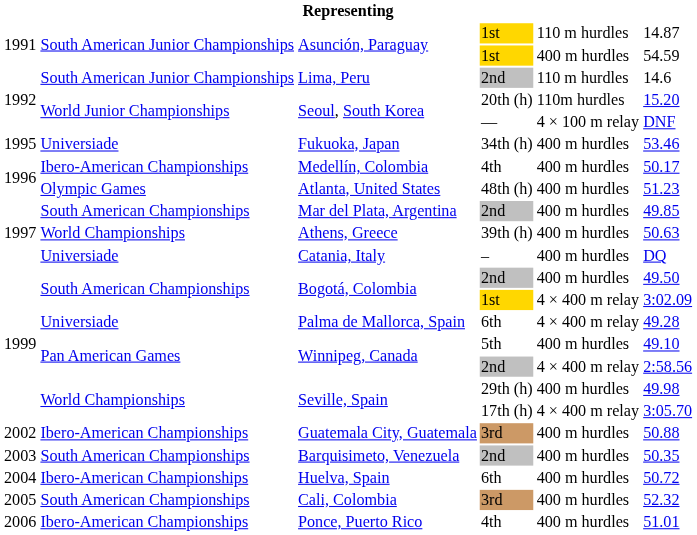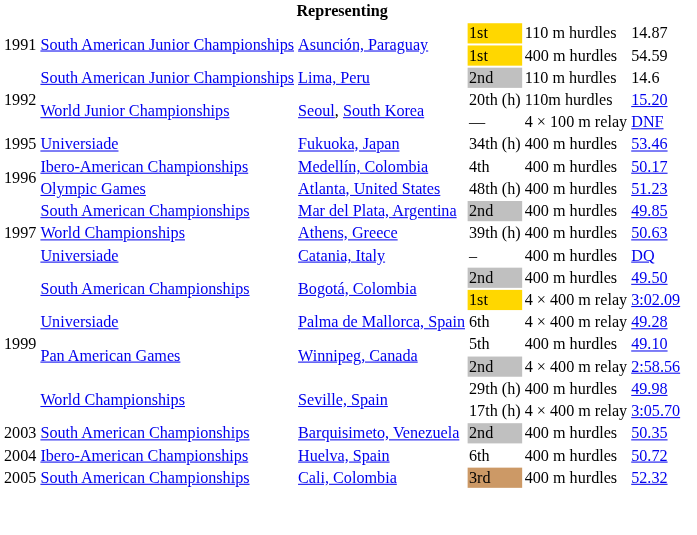- row: 2002 | Ibero-American Championships | Guatemala City, Guatemala | 3rd | 400 m hurdles | 50.88
- row: 2006 | Ibero-American Championships | Ponce, Puerto Rico | 4th | 400 m hurdles | 51.01
